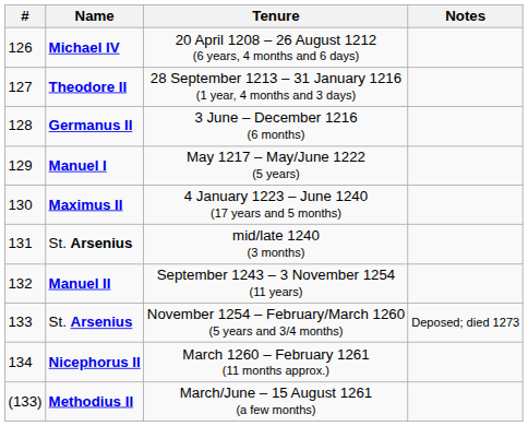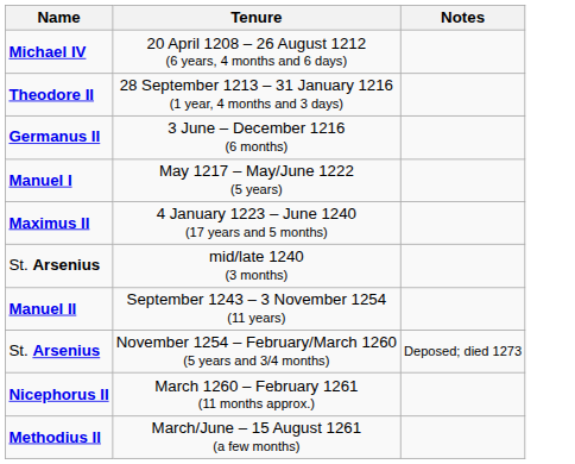- column: # | 126 | 127 | 128 | 129 | 130 | 131 | 132 | 133 | 134 | (133)
